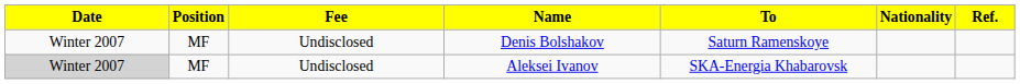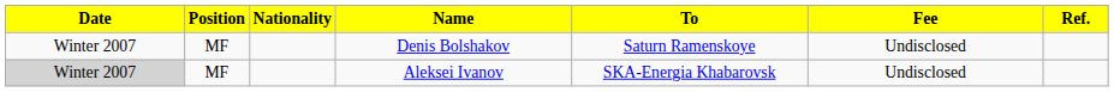columns swapped: Nationality <-> Fee
